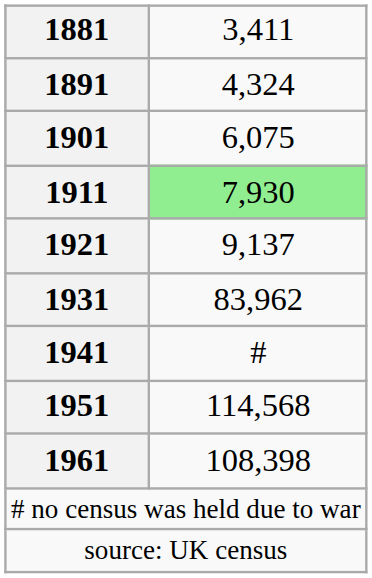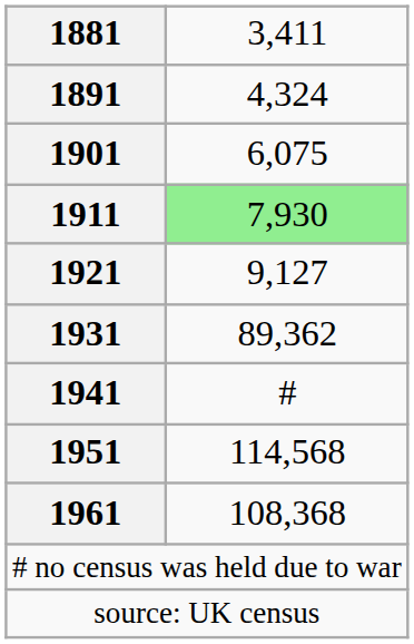1921 | column 2: 9,137 -> 9,127
1931 | column 2: 83,962 -> 89,362
1961 | column 2: 108,398 -> 108,368
